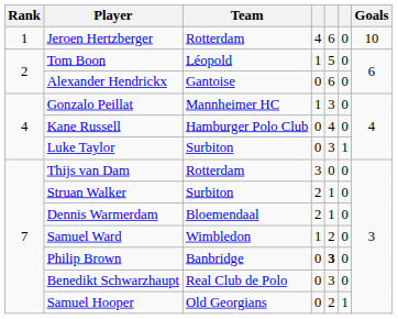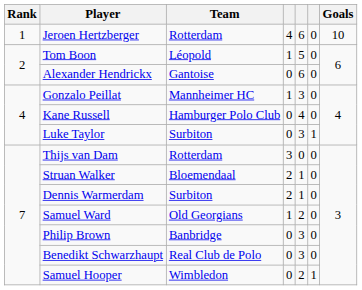Struan Walker | Team: Surbiton -> Bloemendaal
Dennis Warmerdam | Team: Bloemendaal -> Surbiton
Samuel Ward | Team: Wimbledon -> Old Georgians
Philip Brown | column 5: bold -> normal
Samuel Hooper | Team: Old Georgians -> Wimbledon
